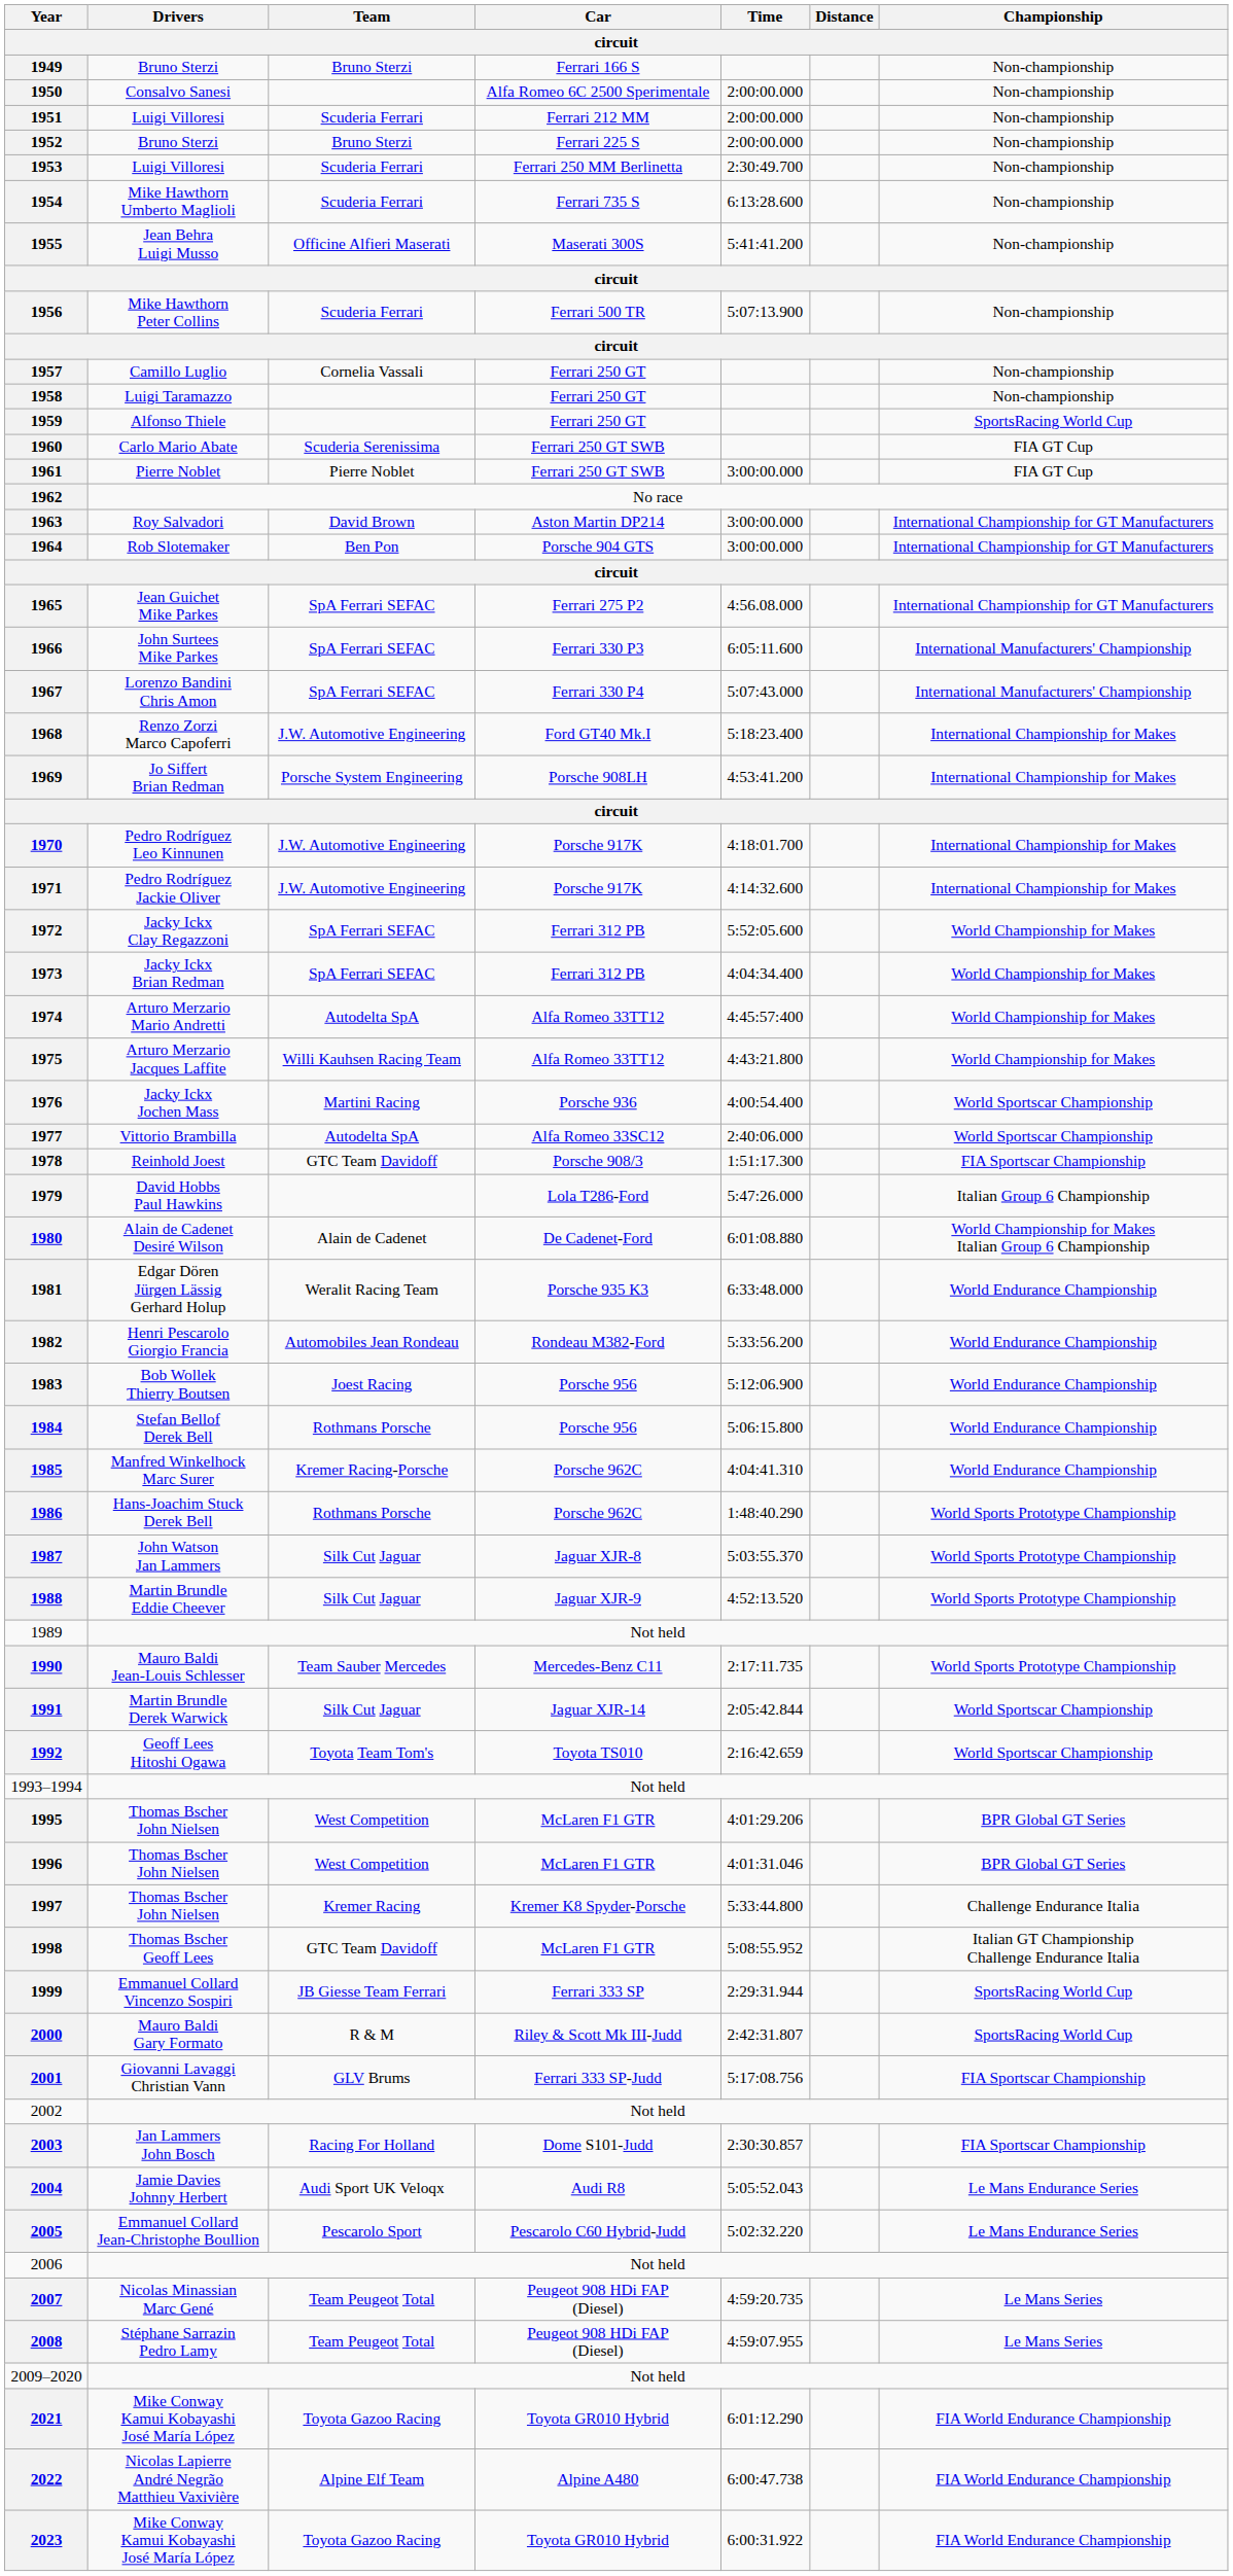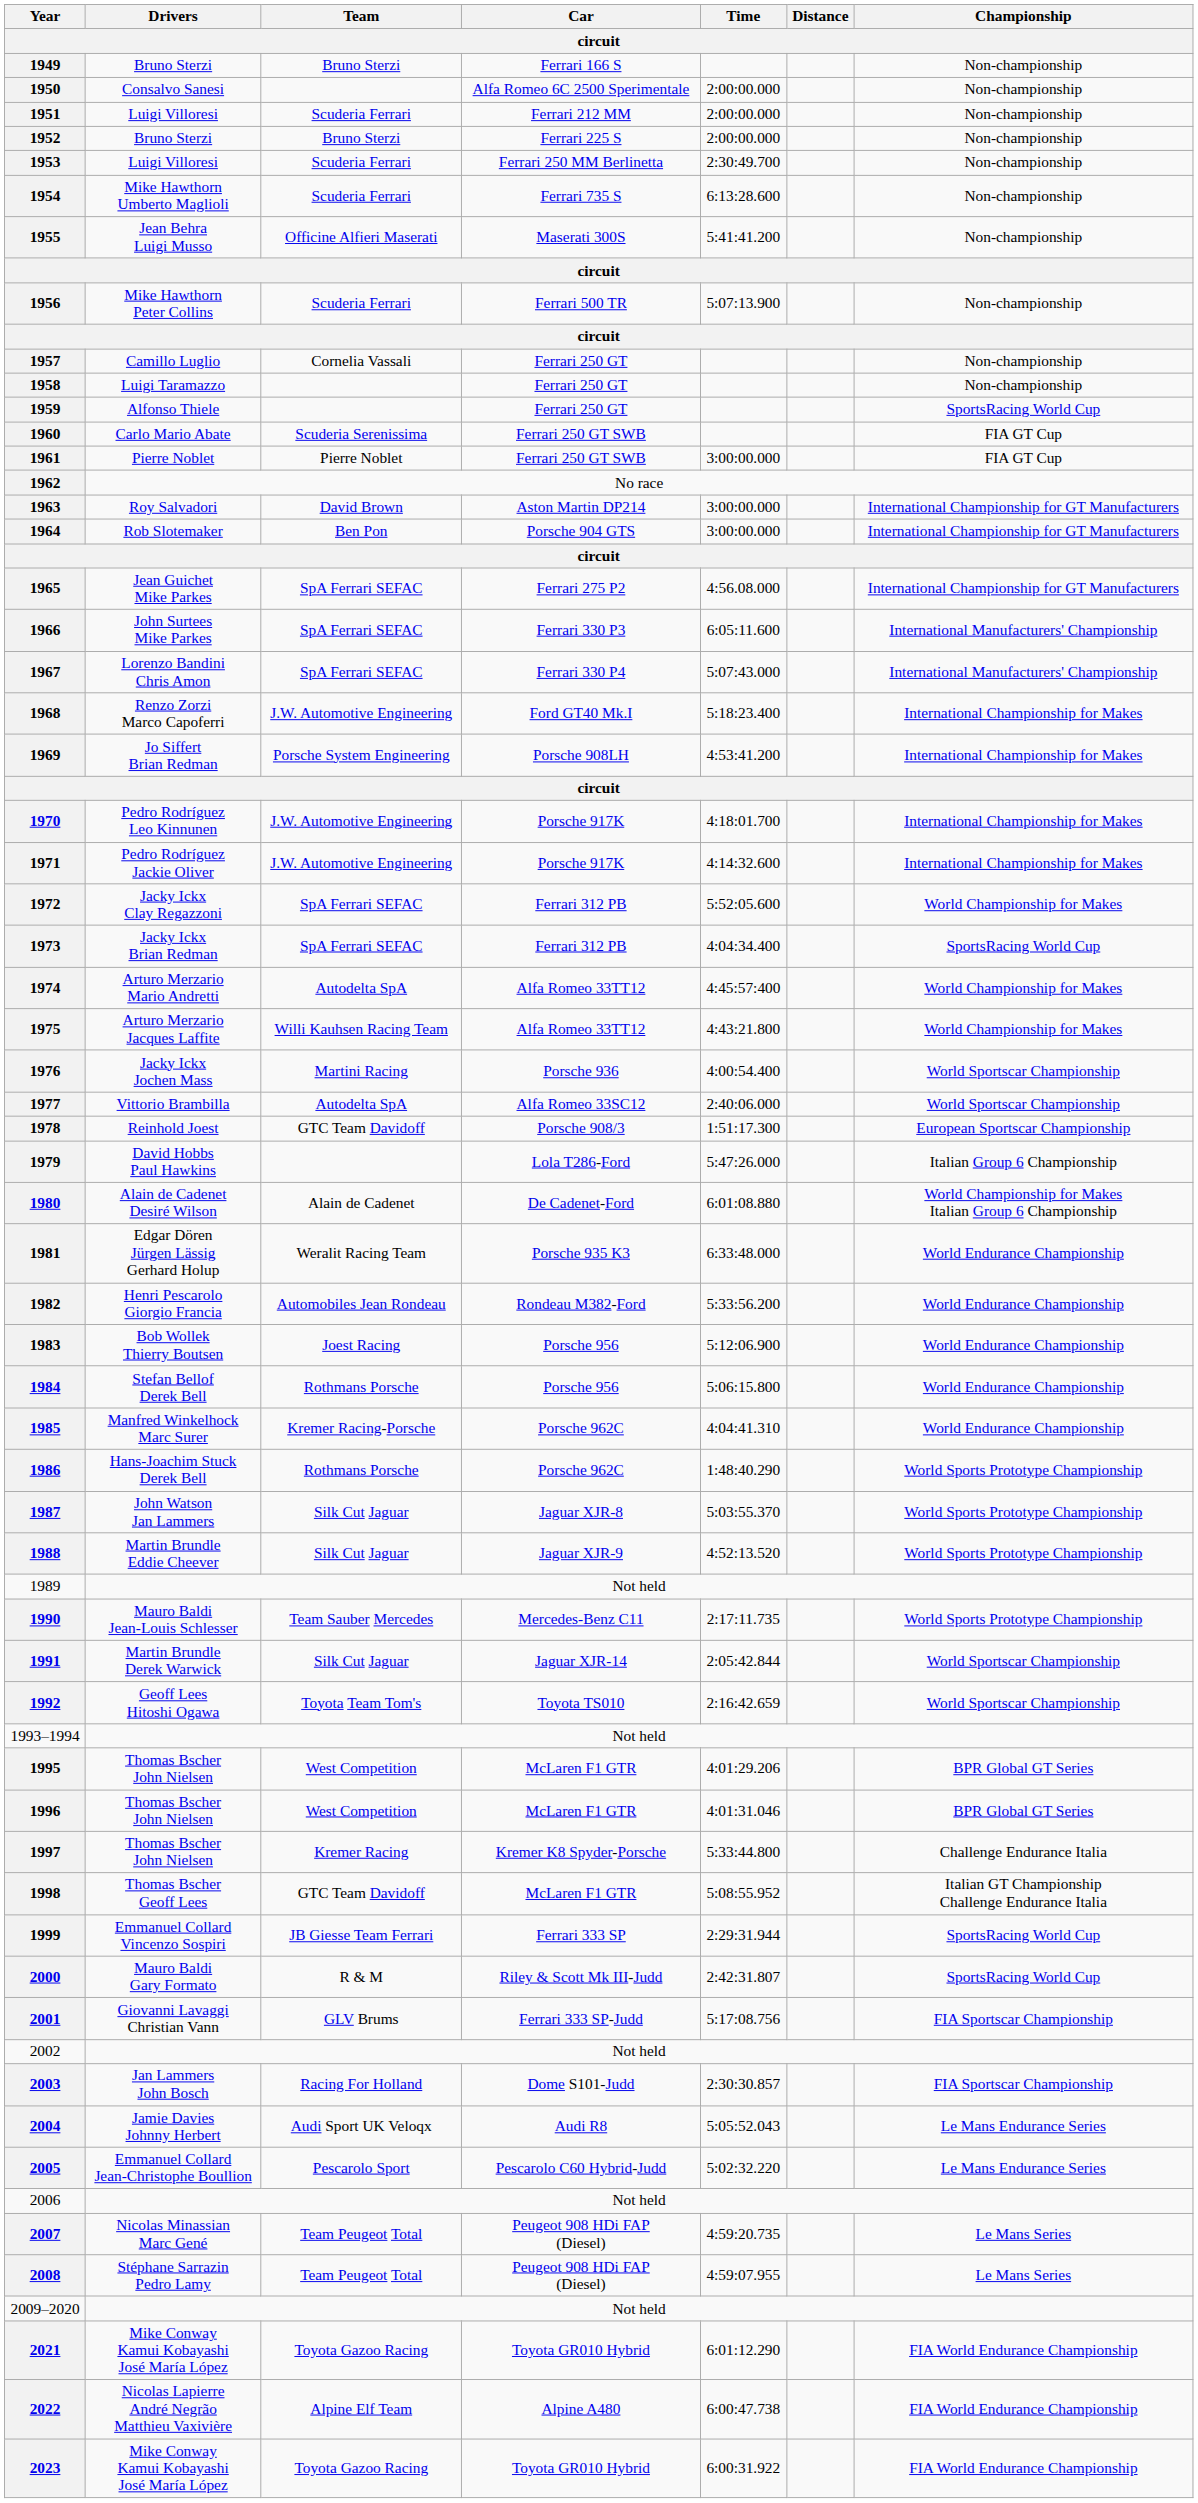1973 | Championship: World Championship for Makes -> SportsRacing World Cup
1978 | Championship: FIA Sportscar Championship -> European Sportscar Championship
